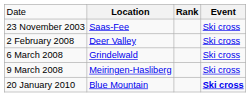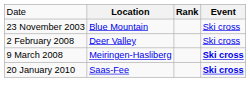23 November 2003 | column 2: Saas-Fee -> Blue Mountain
- row: 6 March 2008 | Grindelwald | Ski cross
9 March 2008 | column 4: normal -> bold
20 January 2010 | column 2: Blue Mountain -> Saas-Fee
